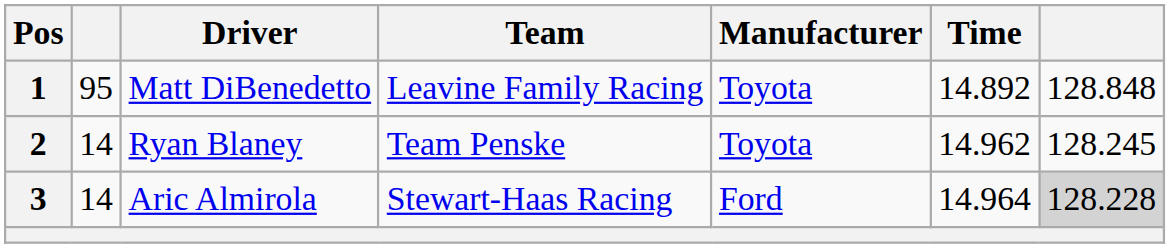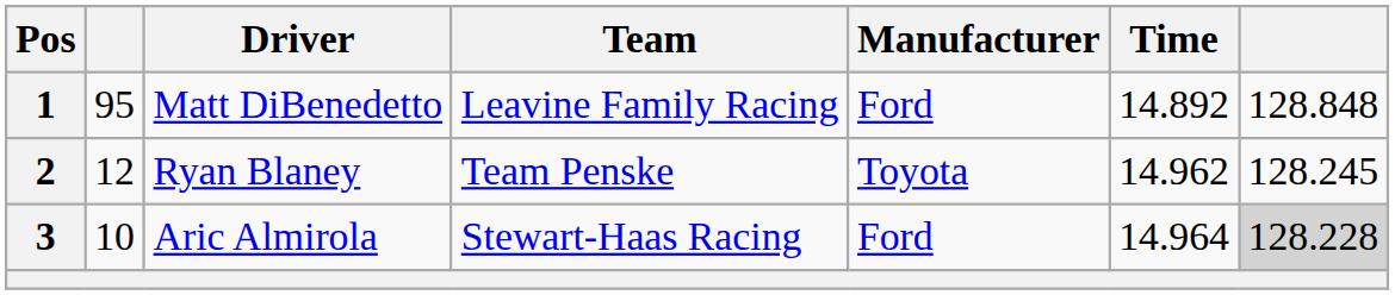1 | Manufacturer: Toyota -> Ford
2 | column 2: 14 -> 12
3 | column 2: 14 -> 10
